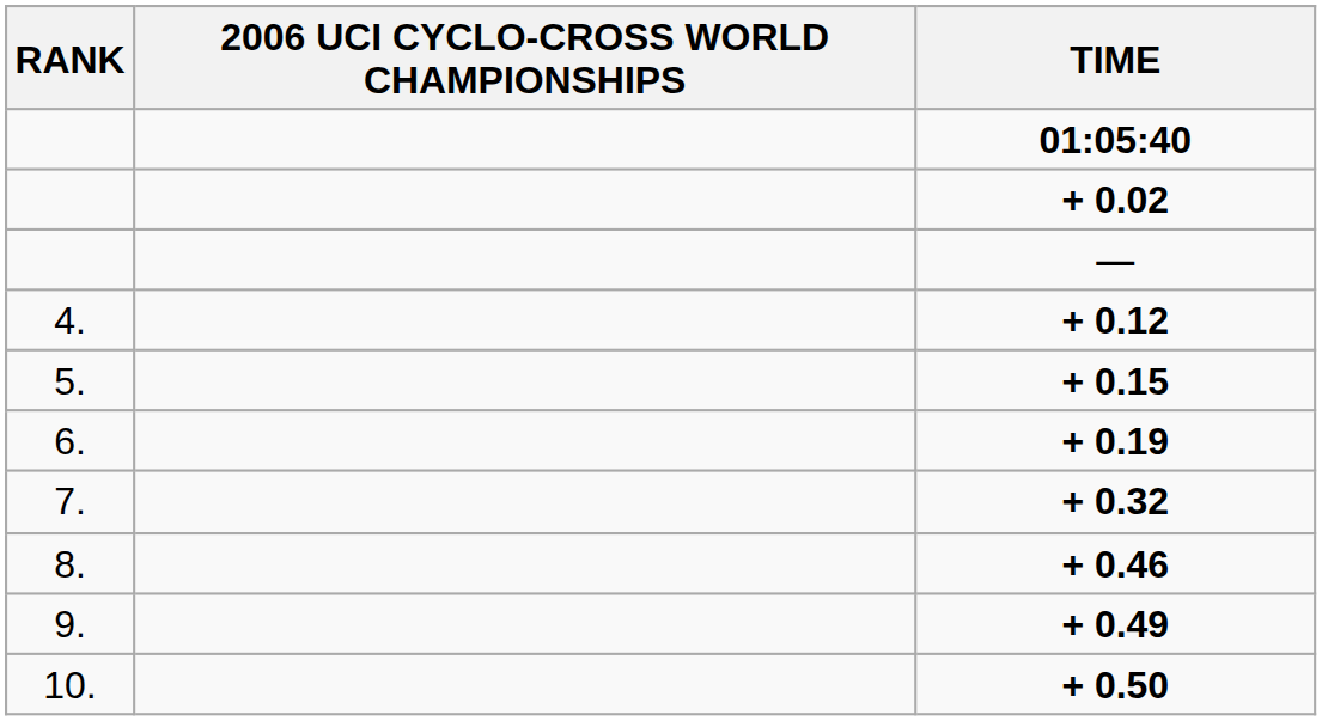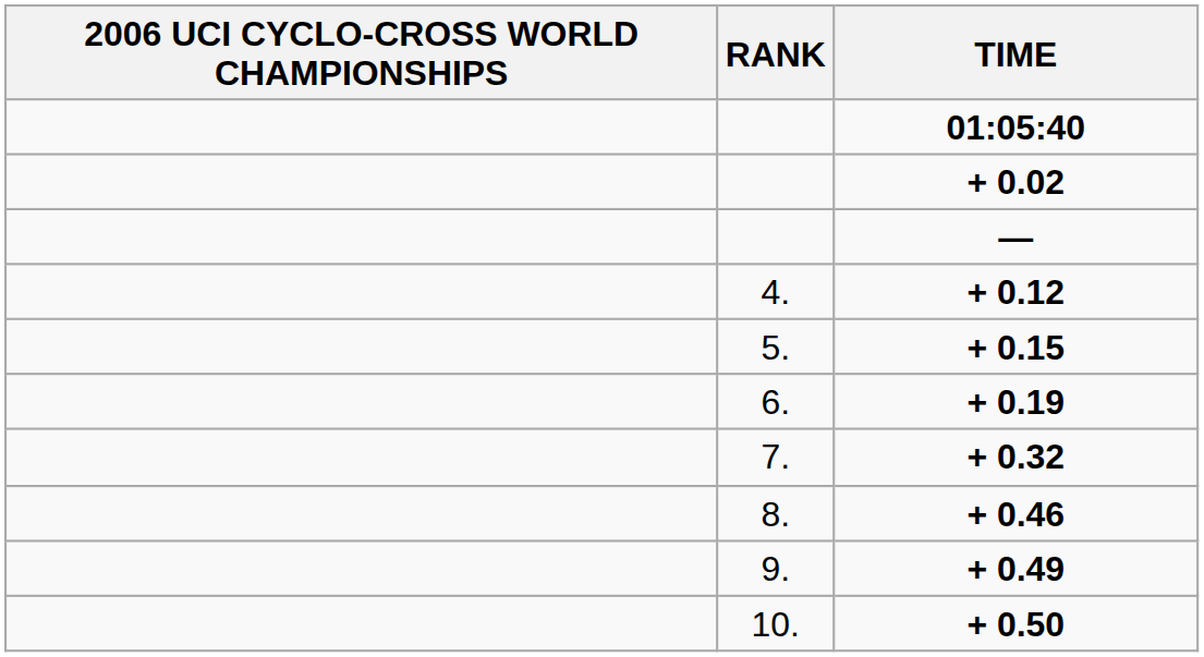columns swapped: RANK <-> 2006 UCI CYCLO-CROSS WORLD CHAMPIONSHIPS
